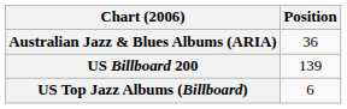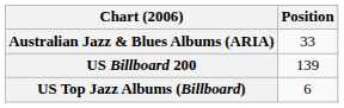Australian Jazz & Blues Albums (ARIA) | Position: 36 -> 33
